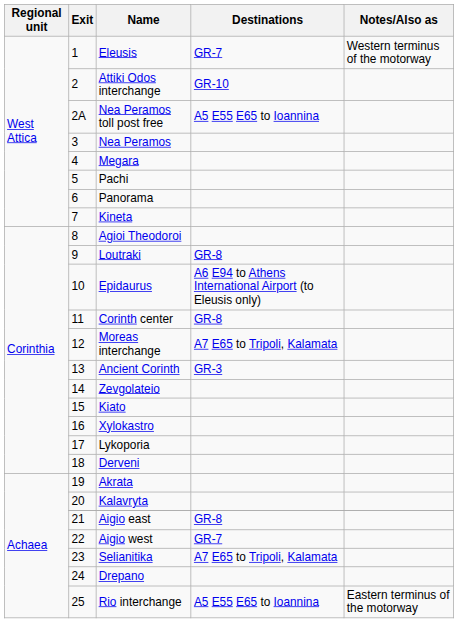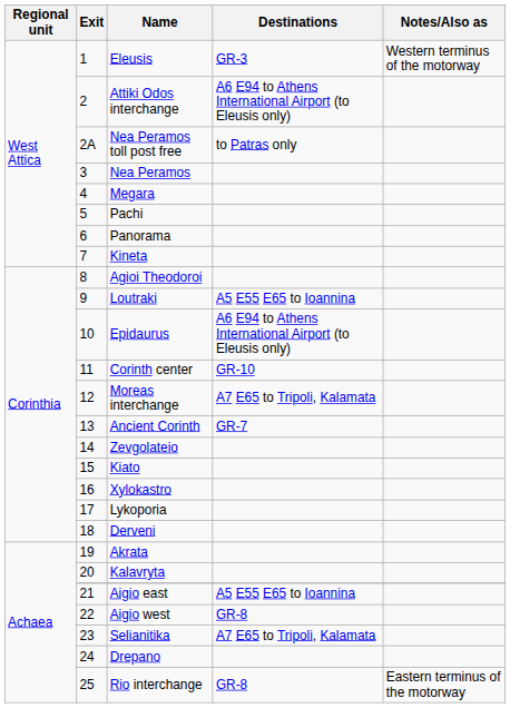Eleusis | Destinations: GR-7 -> GR-3
Attiki Odos interchange | Destinations: GR-10 -> A6 E94 to Athens International Airport (to Eleusis only)
Nea Peramos toll post free | Destinations: A5 E55 E65 to Ioannina -> to Patras only
Loutraki | Destinations: GR-8 -> A5 E55 E65 to Ioannina
Corinth center | Destinations: GR-8 -> GR-10
Ancient Corinth | Destinations: GR-3 -> GR-7
Aigio east | Destinations: GR-8 -> A5 E55 E65 to Ioannina
Aigio west | Destinations: GR-7 -> GR-8
Rio interchange | Destinations: A5 E55 E65 to Ioannina -> GR-8
